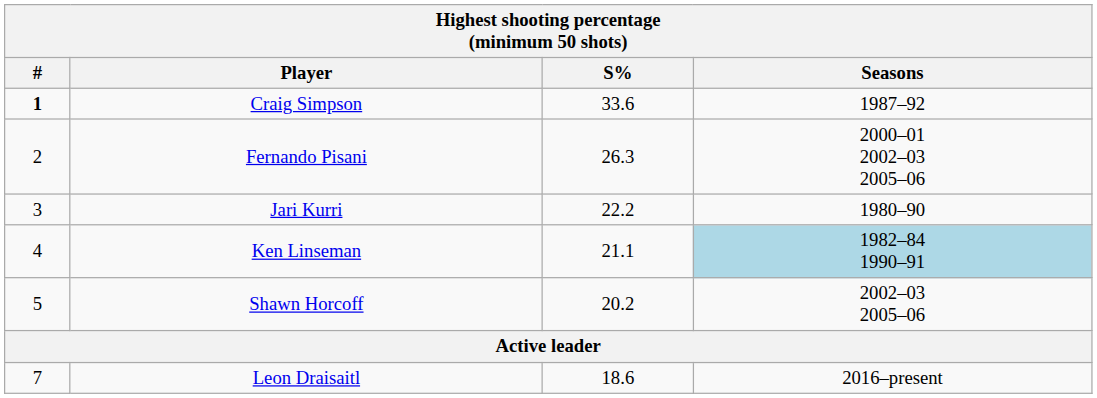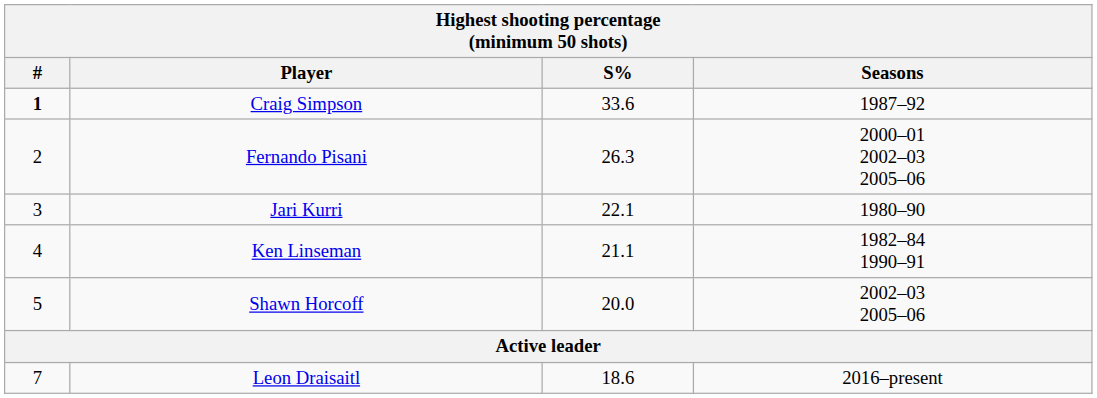Jari Kurri | S%: 22.2 -> 22.1
Ken Linseman | Seasons: lightblue background -> no background
Shawn Horcoff | S%: 20.2 -> 20.0
